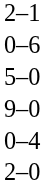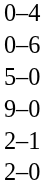rows swapped: 0–4 <-> 2–1
